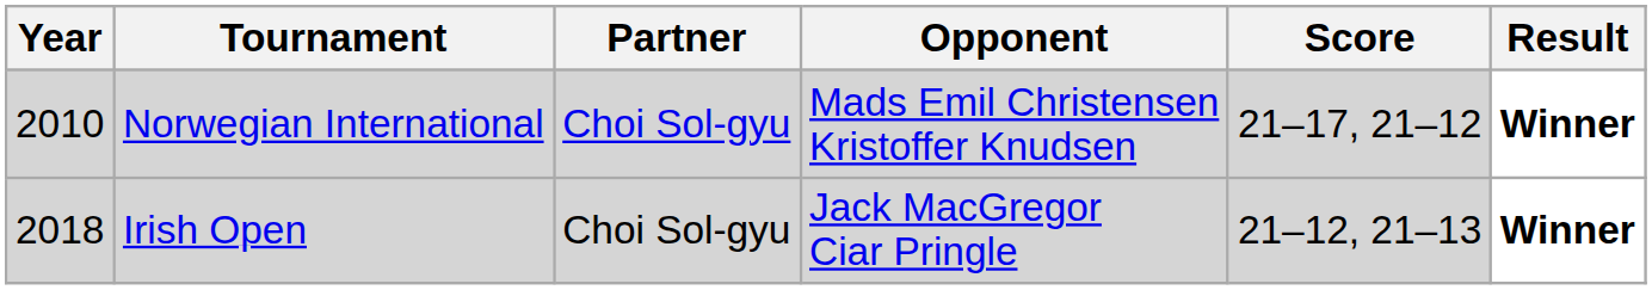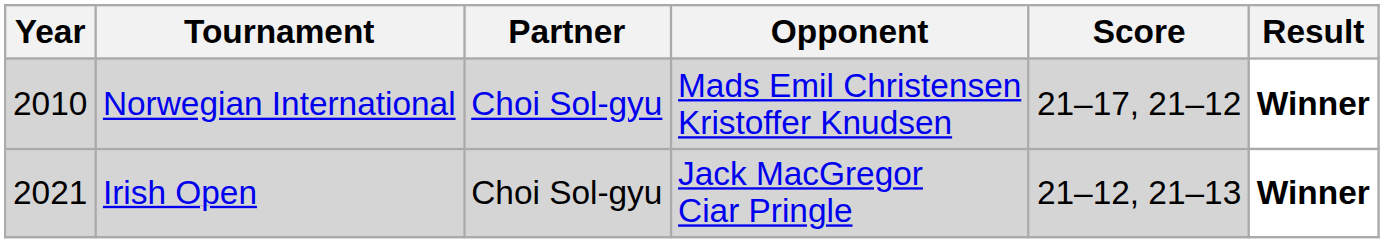Irish Open | Year: 2018 -> 2021
